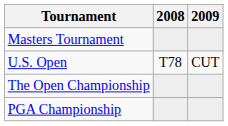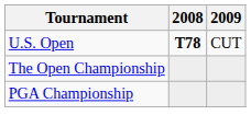- row: Masters Tournament
U.S. Open | 2008: normal -> bold
